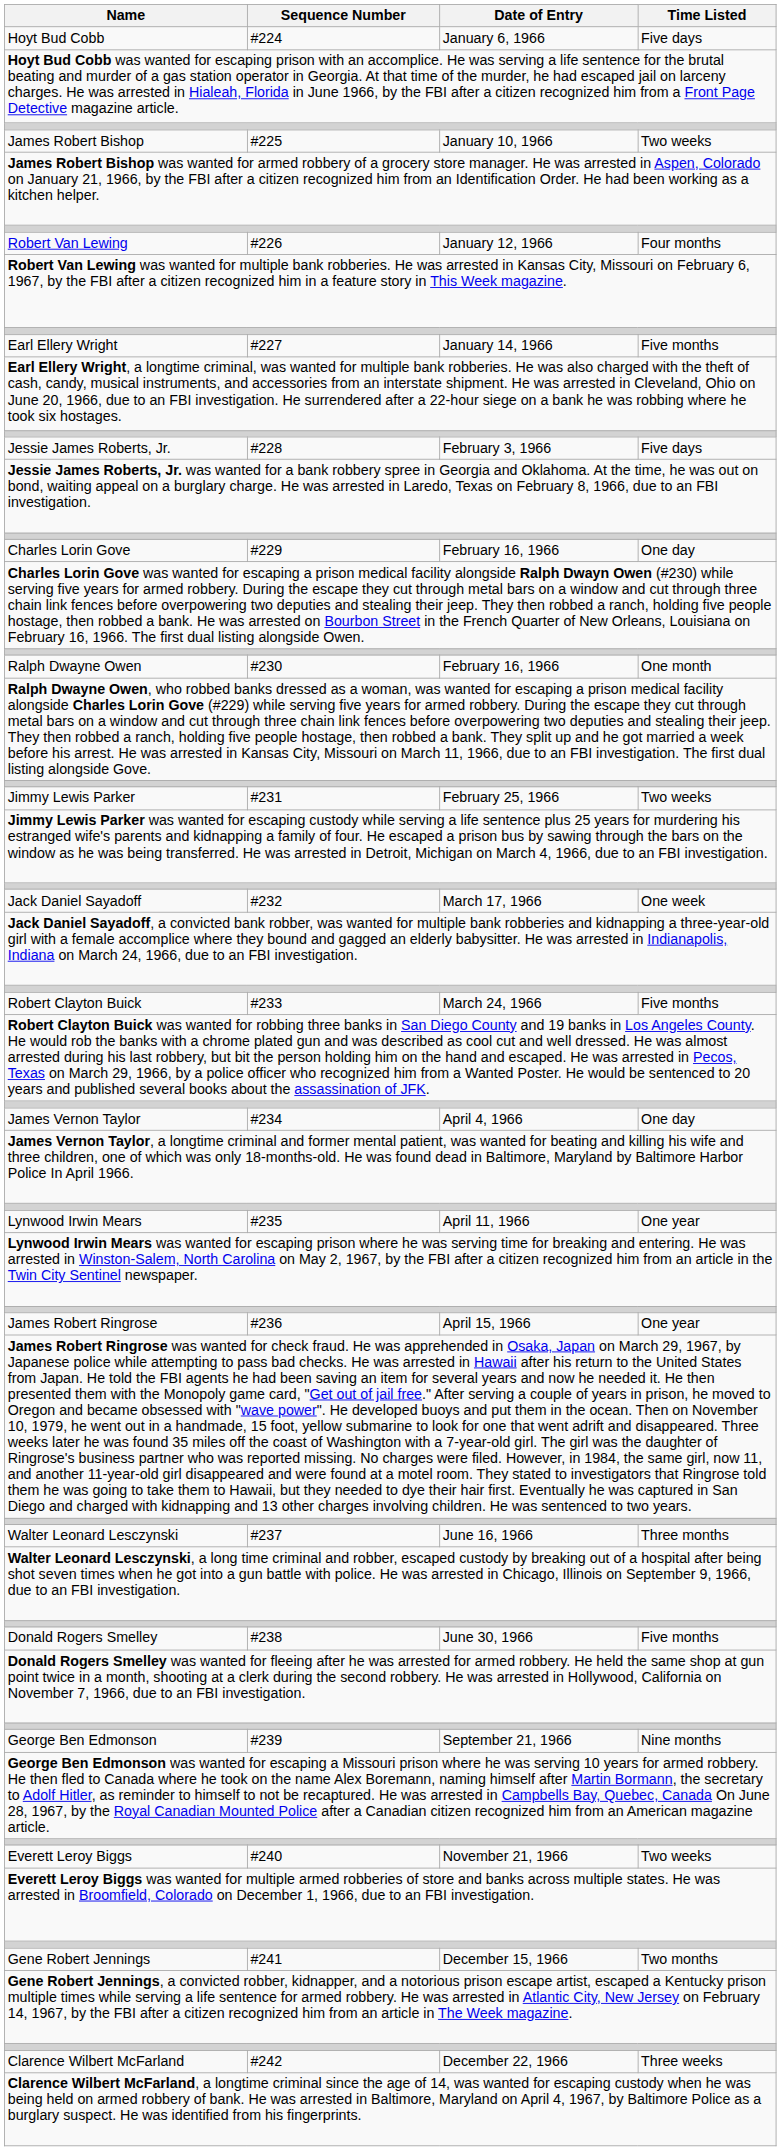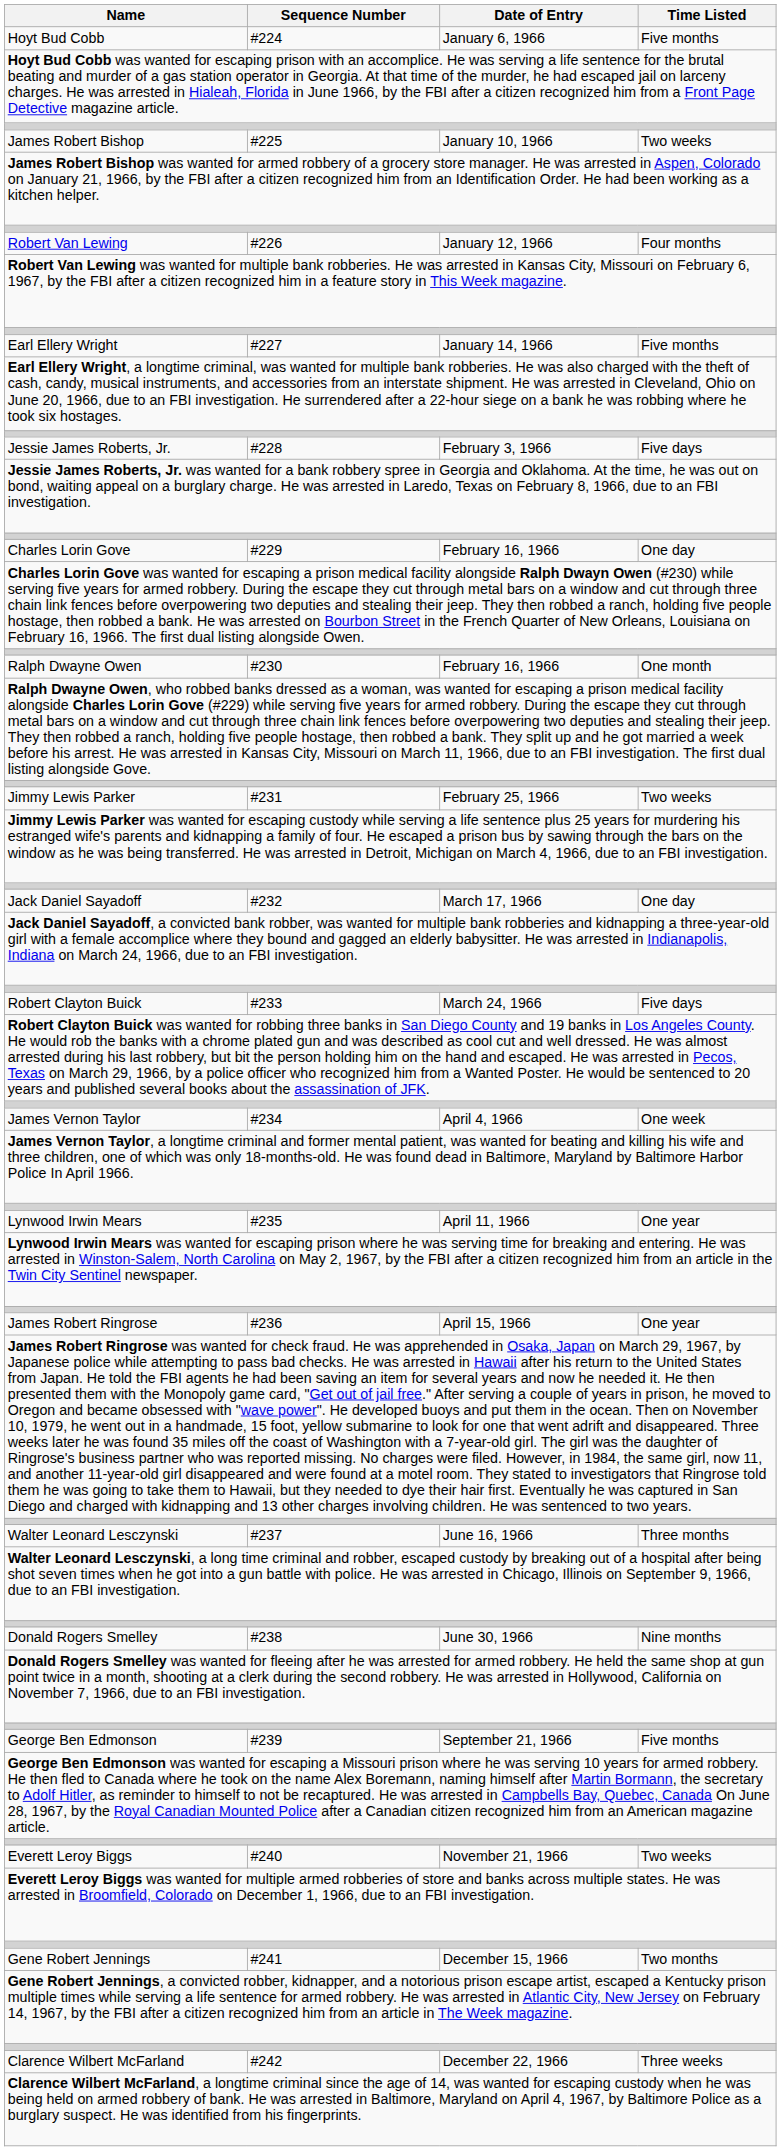Hoyt Bud Cobb | Time Listed: Five days -> Five months
Jack Daniel Sayadoff | Time Listed: One week -> One day
Robert Clayton Buick | Time Listed: Five months -> Five days
James Vernon Taylor | Time Listed: One day -> One week
Donald Rogers Smelley | Time Listed: Five months -> Nine months
George Ben Edmonson | Time Listed: Nine months -> Five months
